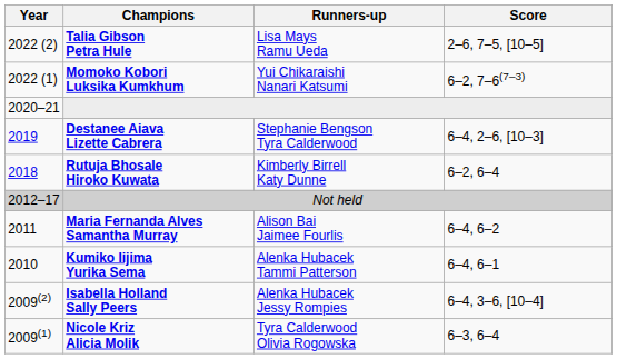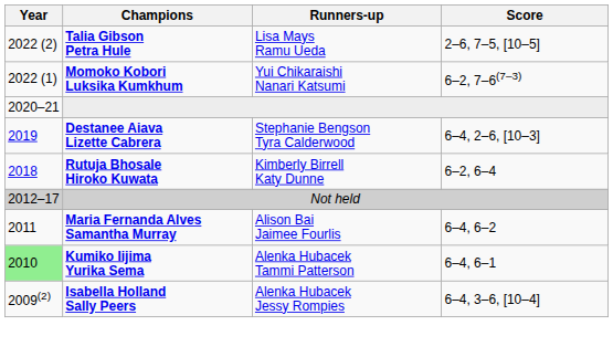Kumiko Iijima Yurika Sema | Year: no background -> lightgreen background
- row: 2009(1) | Nicole Kriz Alicia Molik | Tyra Calderwood Olivia Rogowska | 6–3, 6–4
